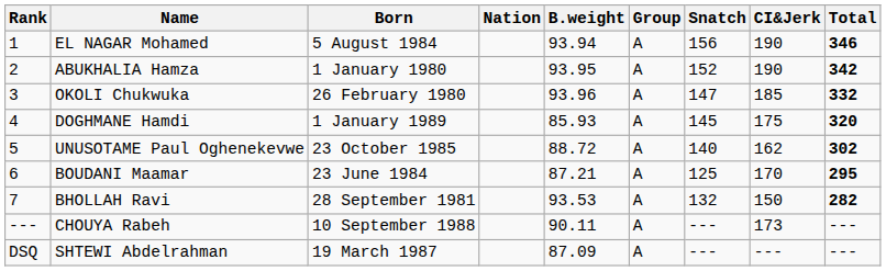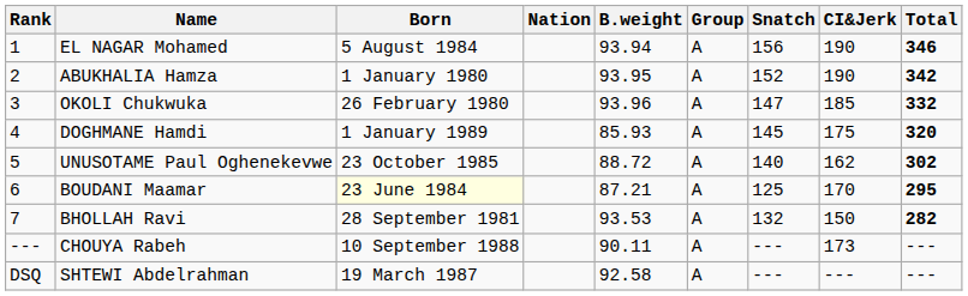BOUDANI Maamar | Born: no background -> lightyellow background
SHTEWI Abdelrahman | B.weight: 87.09 -> 92.58
